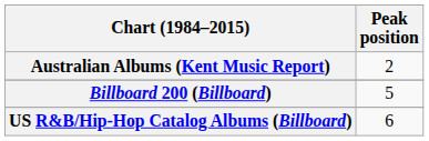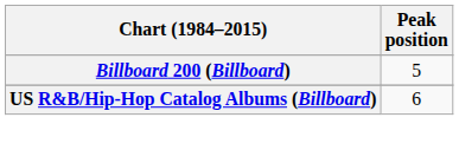- row: Australian Albums (Kent Music Report) | 2
